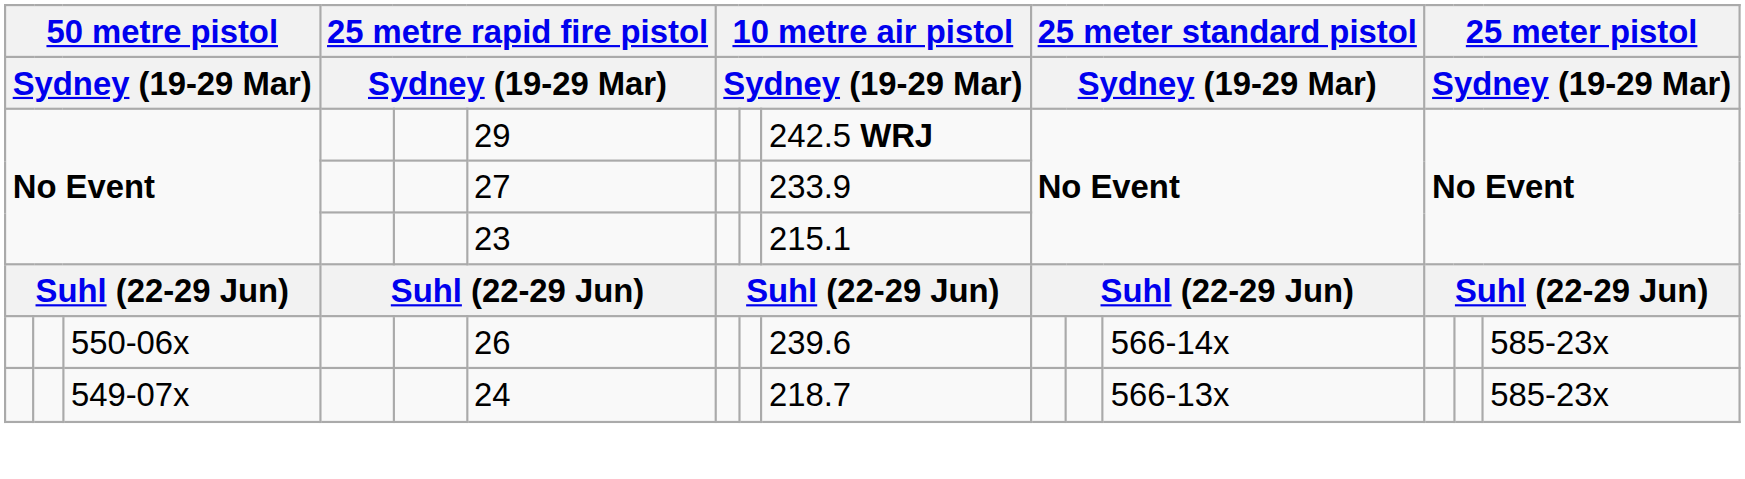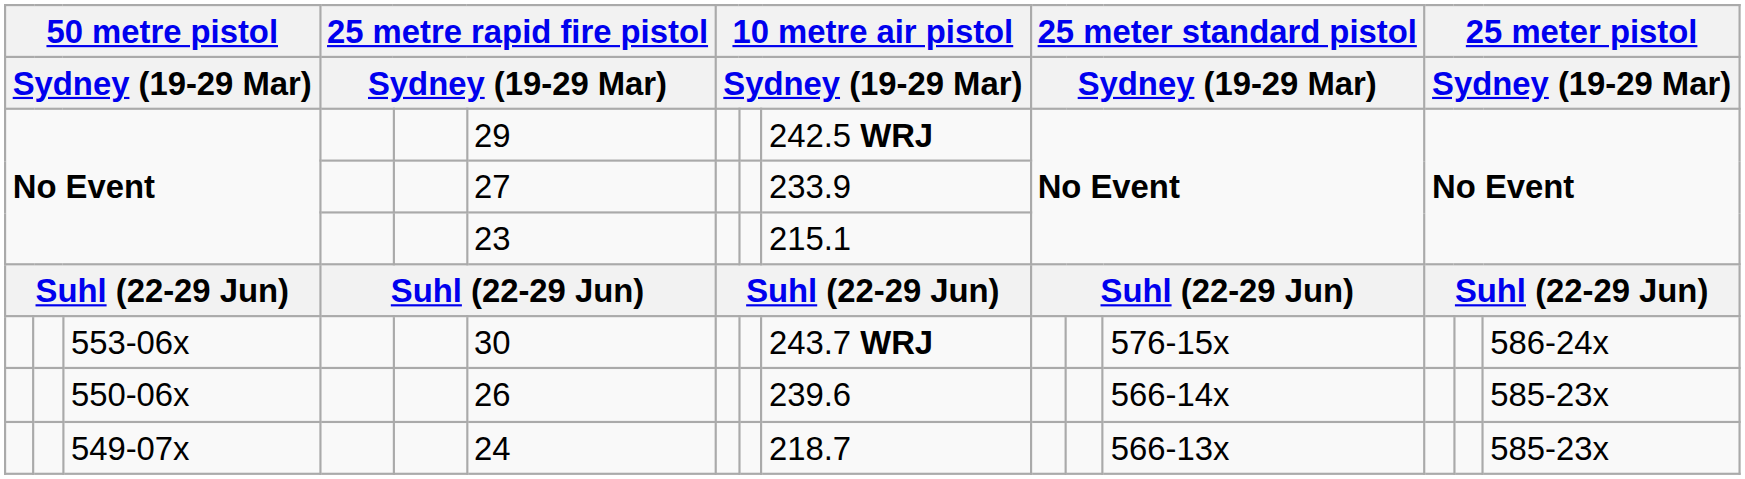+ row: 553-06x | 30 | 243.7 WRJ | 576-15x | 586-24x
